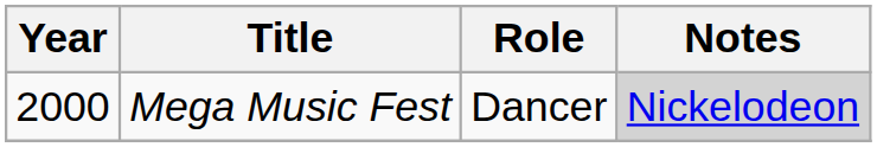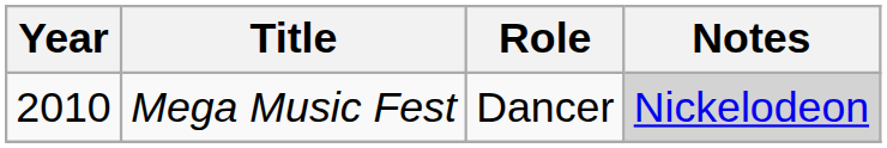Mega Music Fest | Year: 2000 -> 2010
